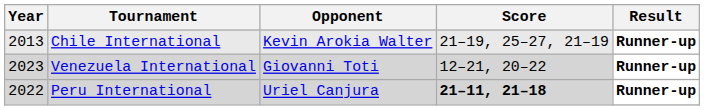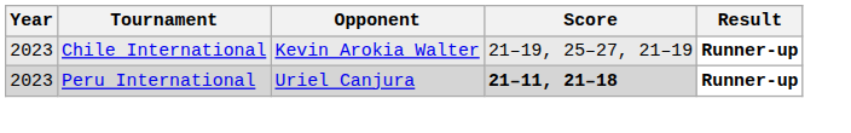Chile International | Year: 2013 -> 2023
- row: 2023 | Venezuela International | Giovanni Toti | 12–21, 20–22 | Runner-up
Peru International | Year: 2022 -> 2023
